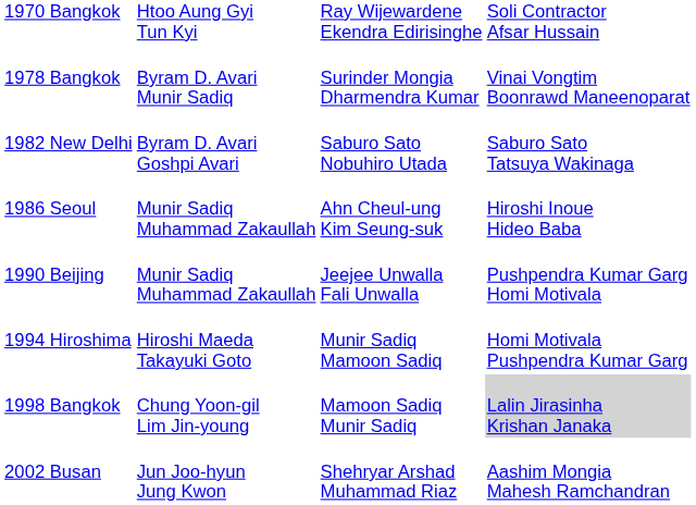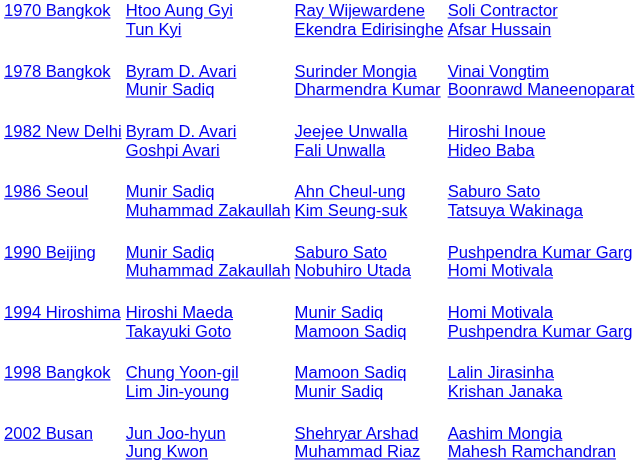1982 New Delhi | column 3: Saburo Sato Nobuhiro Utada -> Jeejee Unwalla Fali Unwalla
1982 New Delhi | column 4: Saburo Sato Tatsuya Wakinaga -> Hiroshi Inoue Hideo Baba
1986 Seoul | column 4: Hiroshi Inoue Hideo Baba -> Saburo Sato Tatsuya Wakinaga
1990 Beijing | column 3: Jeejee Unwalla Fali Unwalla -> Saburo Sato Nobuhiro Utada
1998 Bangkok | column 4: lightgrey background -> no background
